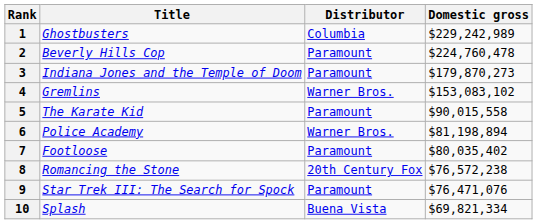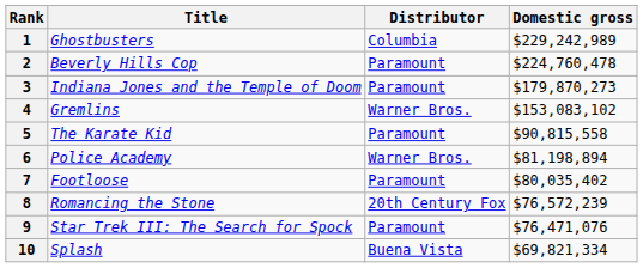5 | Domestic gross: $90,015,558 -> $90,815,558
8 | Domestic gross: $76,572,238 -> $76,572,239
